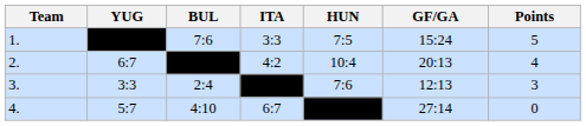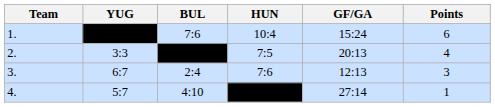- column: ITA | 3:3 | 4:2 | 6:7
1. | HUN: 7:5 -> 10:4
1. | Points: 5 -> 6
2. | YUG: 6:7 -> 3:3
2. | HUN: 10:4 -> 7:5
3. | YUG: 3:3 -> 6:7
4. | Points: 0 -> 1
